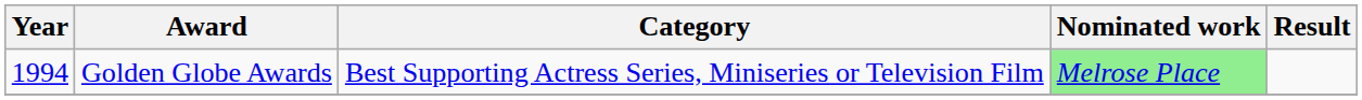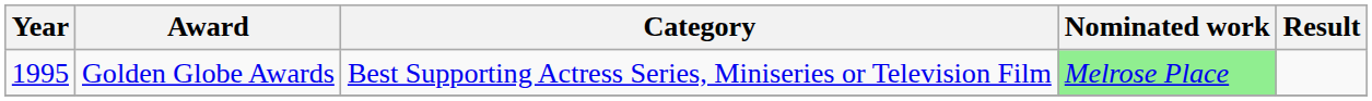Golden Globe Awards | Year: 1994 -> 1995
